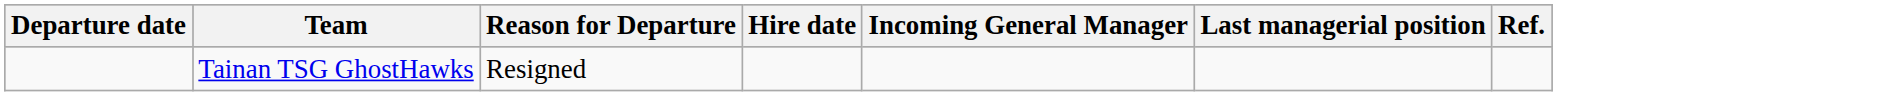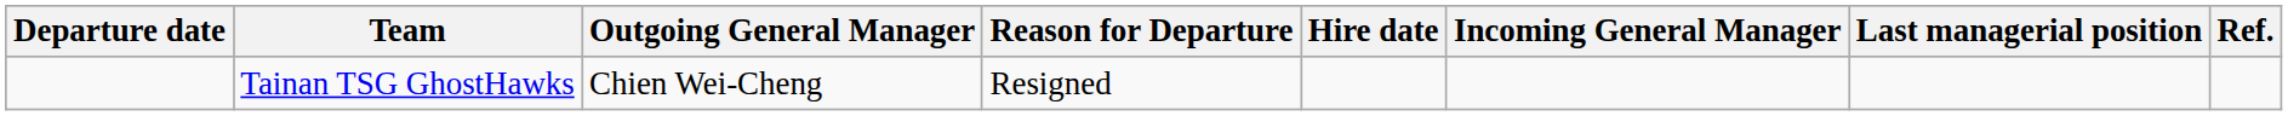+ column: Outgoing General Manager | Chien Wei-Cheng
